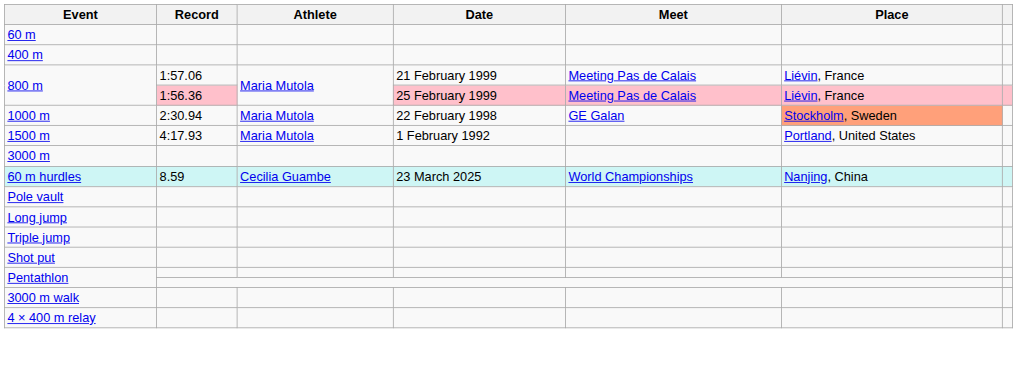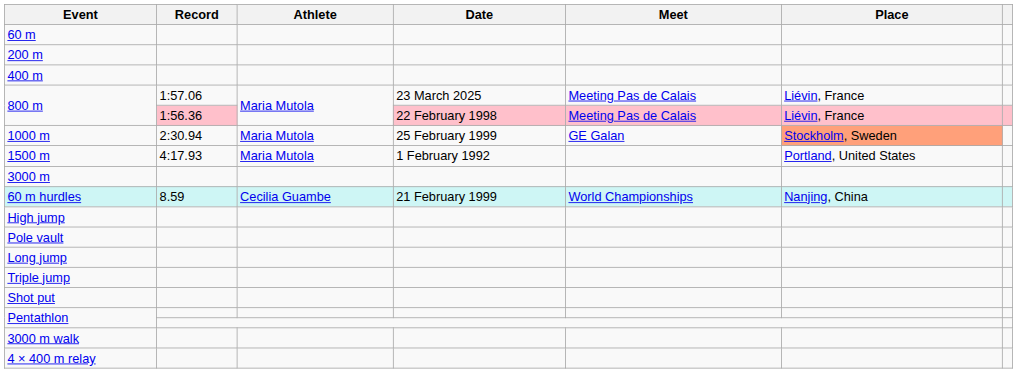+ row: 200 m
800 m / 1:57.06 | Date: 21 February 1999 -> 23 March 2025
800 m / 1:56.36 | Date: 25 February 1999 -> 22 February 1998
1000 m | Date: 22 February 1998 -> 25 February 1999
60 m hurdles | Date: 23 March 2025 -> 21 February 1999
+ row: High jump
